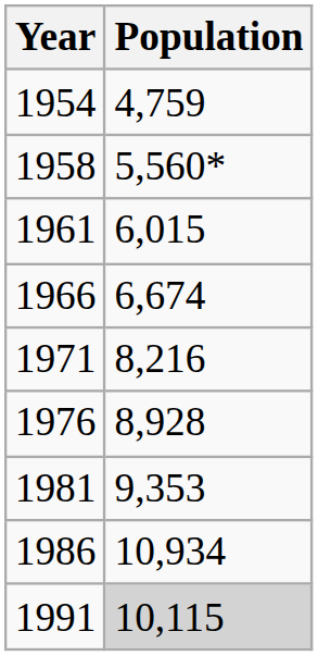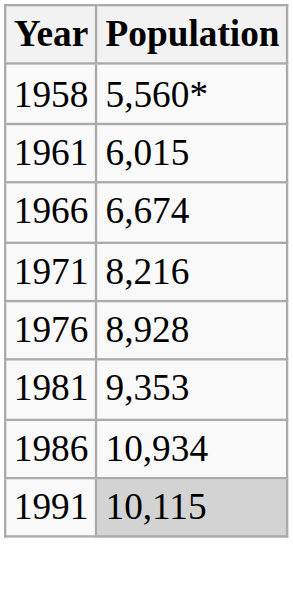- row: 1954 | 4,759
